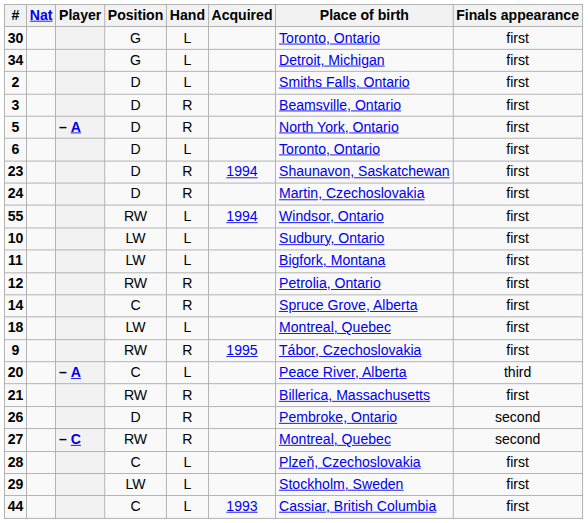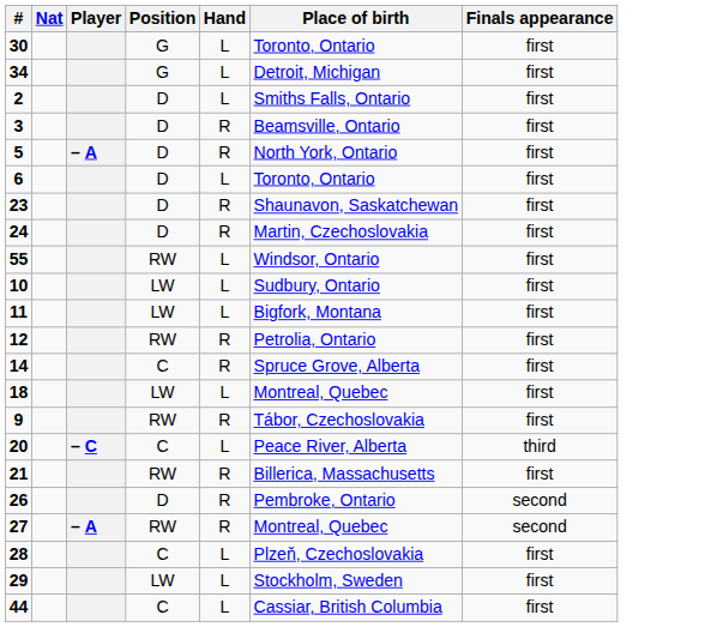- column: Acquired | 1994 | 1994 | 1995 | 1993
20 | Player: – A -> – C
27 | Player: – C -> – A
